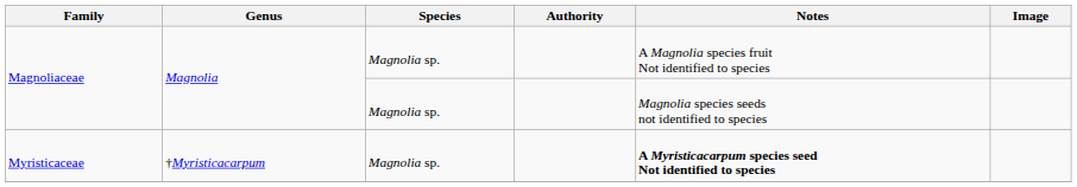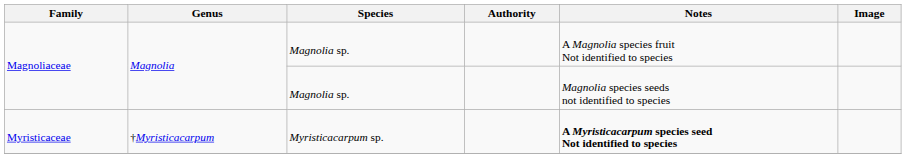Myristicaceae | Species: Magnolia sp. -> Myristicacarpum sp.
